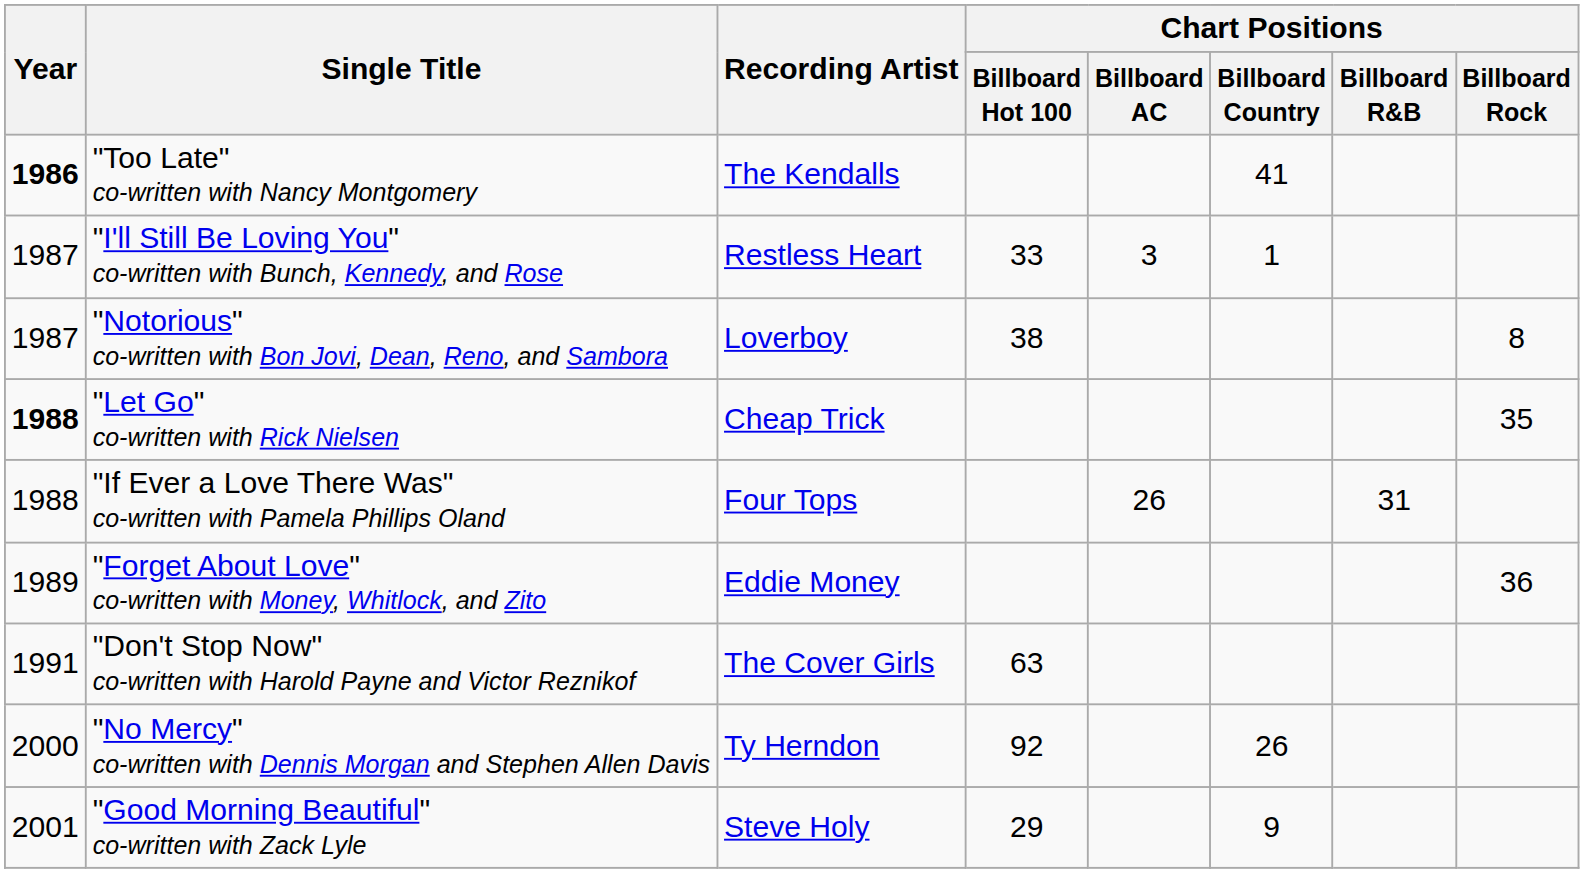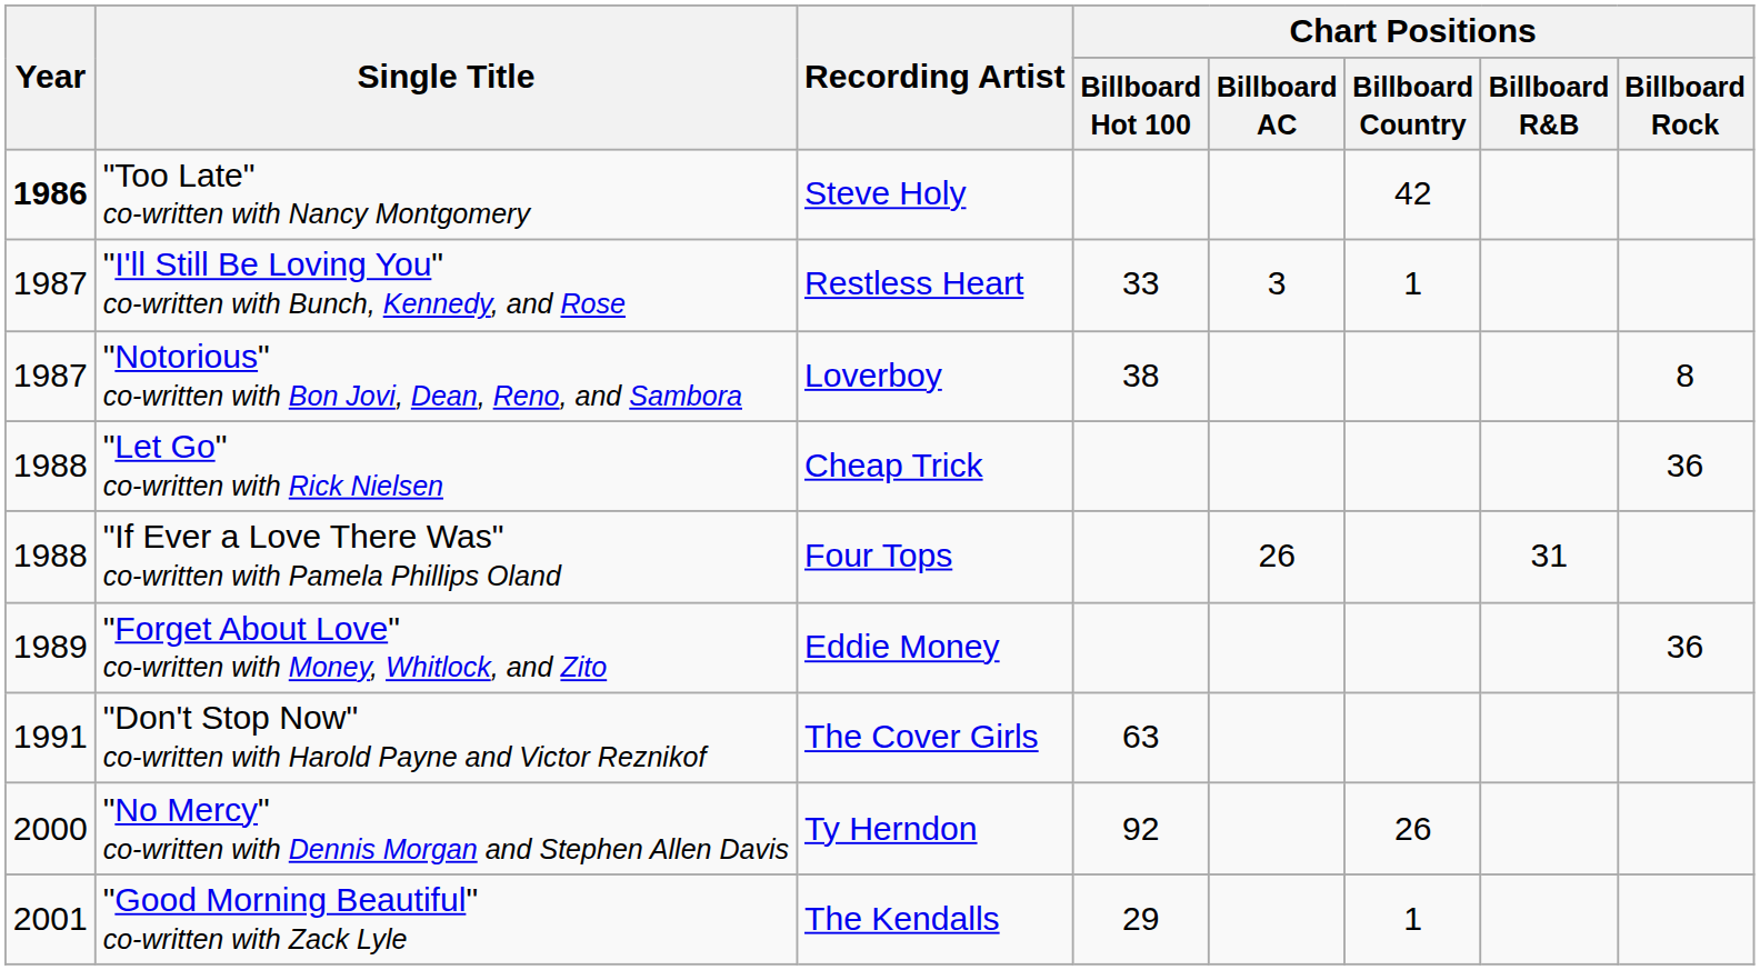"Too Late" co-written with Nancy Montgomery | Recording Artist: The Kendalls -> Steve Holy
"Too Late" co-written with Nancy Montgomery | Chart Positions / Billboard Country: 41 -> 42
"Let Go" co-written with Rick Nielsen | Year: bold -> normal
"Let Go" co-written with Rick Nielsen | Chart Positions / Billboard Rock: 35 -> 36
"Good Morning Beautiful" co-written with Zack Lyle | Recording Artist: Steve Holy -> The Kendalls
"Good Morning Beautiful" co-written with Zack Lyle | Chart Positions / Billboard Country: 9 -> 1
